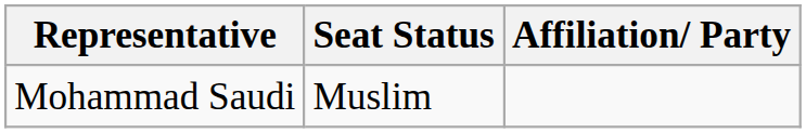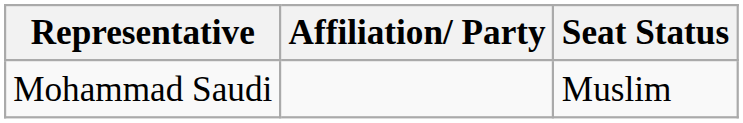columns swapped: Affiliation/ Party <-> Seat Status
